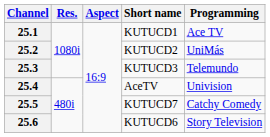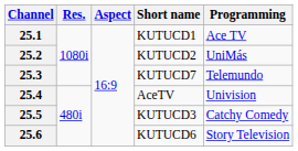25.3 | Short name: KUTUCD3 -> KUTUCD7
25.5 | Short name: KUTUCD7 -> KUTUCD3
